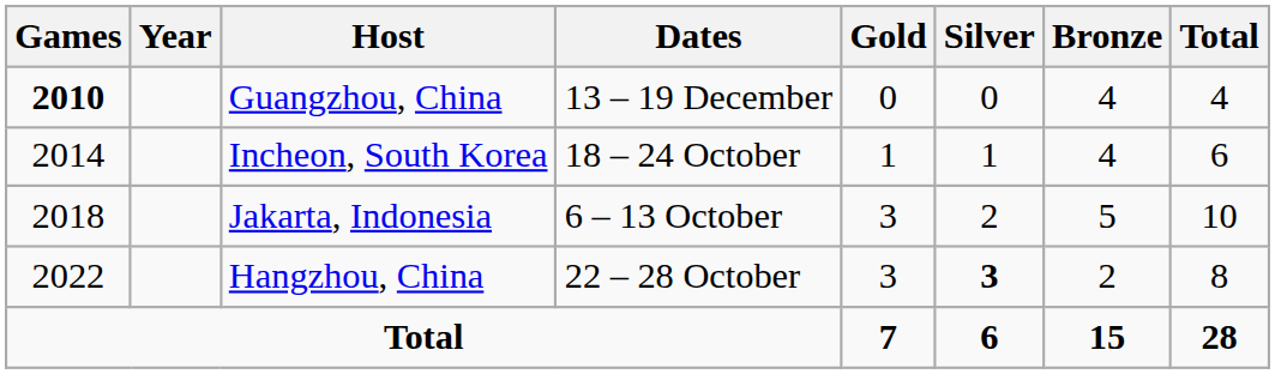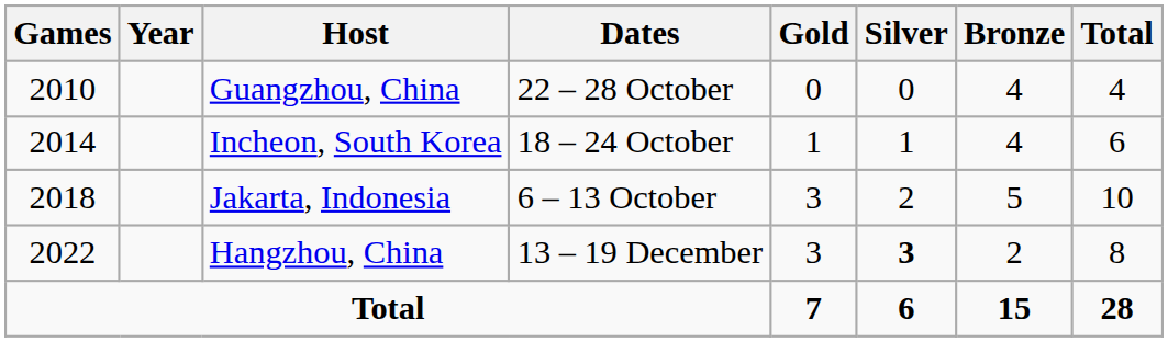Guangzhou, China | Games: bold -> normal
Guangzhou, China | Dates: 13 – 19 December -> 22 – 28 October
Hangzhou, China | Dates: 22 – 28 October -> 13 – 19 December
